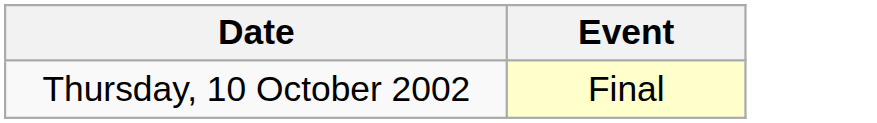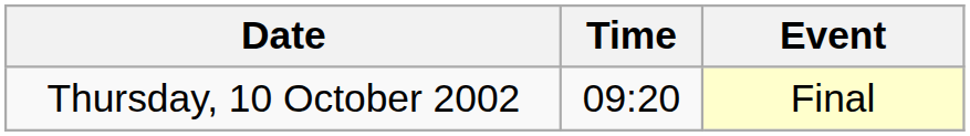+ column: Time | 09:20
